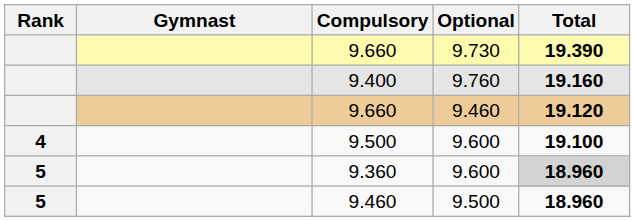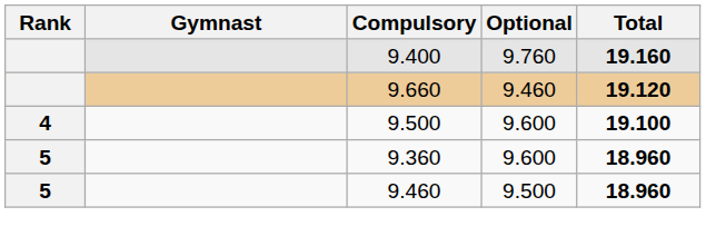- row: 9.660 | 9.730 | 19.390
9.360 | Total: lightgrey background -> no background
